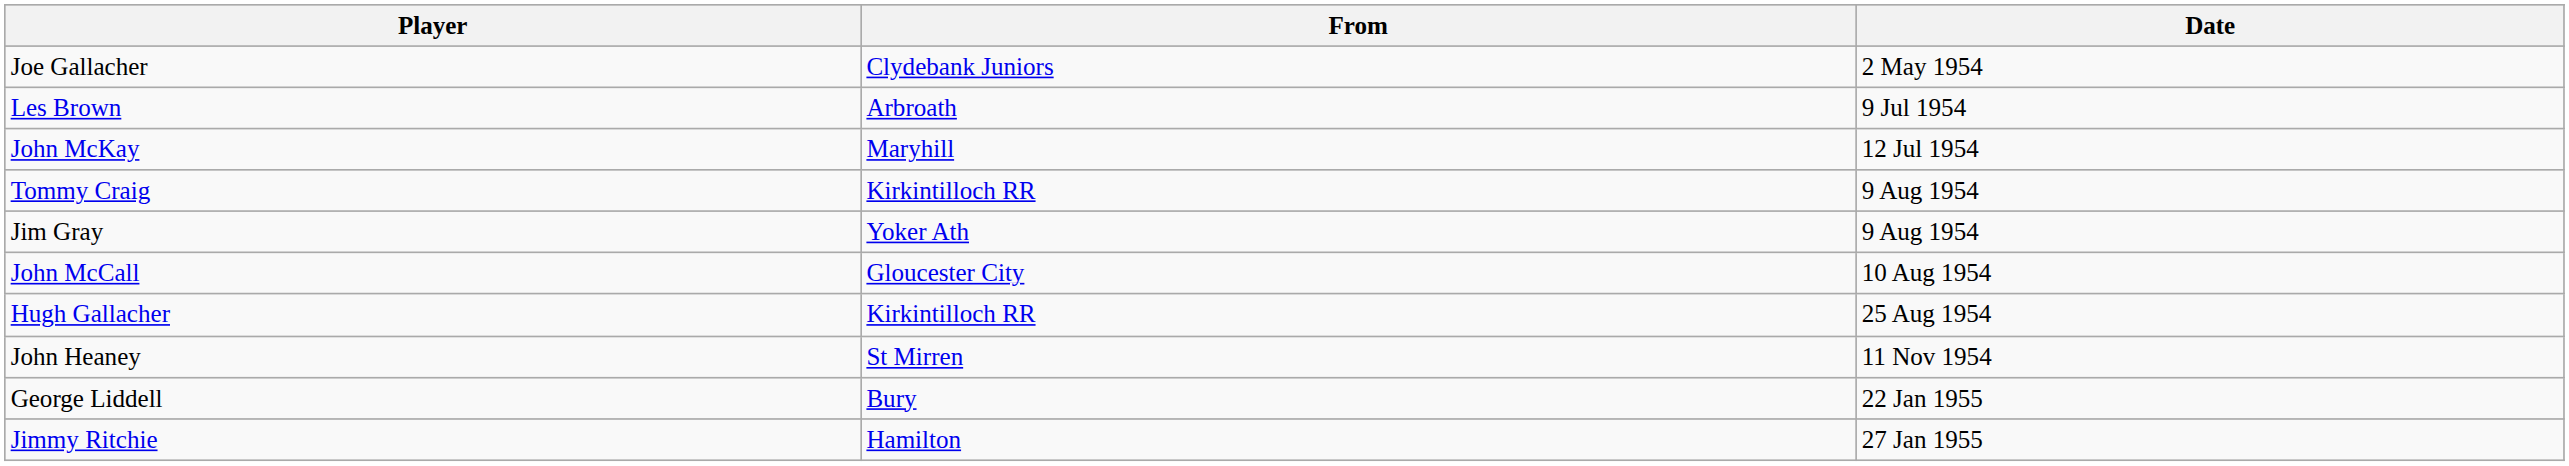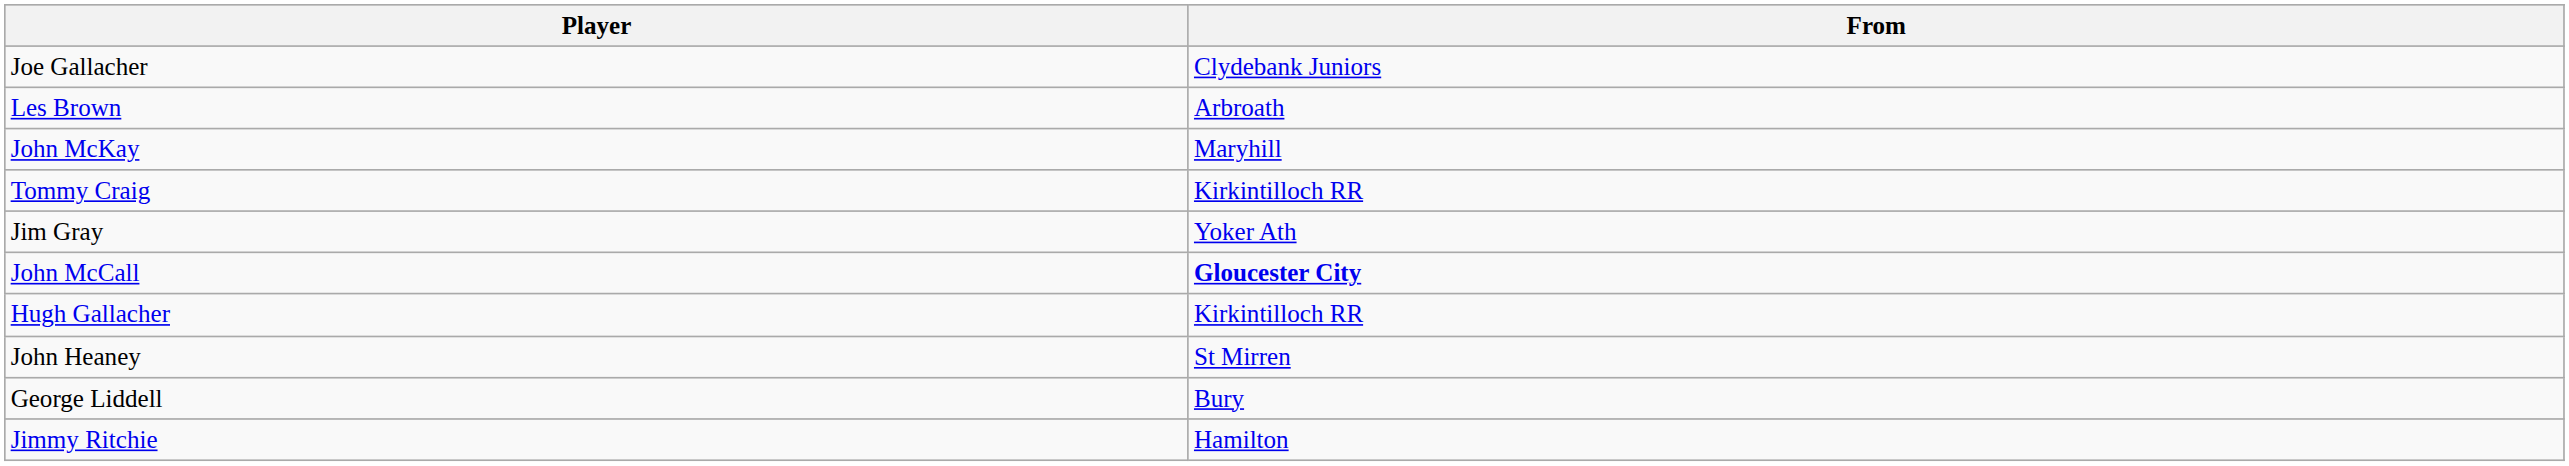- column: Date | 2 May 1954 | 9 Jul 1954 | 12 Jul 1954 | 9 Aug 1954 | 9 Aug 1954 | 10 Aug 1954 | 25 Aug 1954 | 11 Nov 1954 | 22 Jan 1955 | 27 Jan 1955
John McCall | From: normal -> bold
